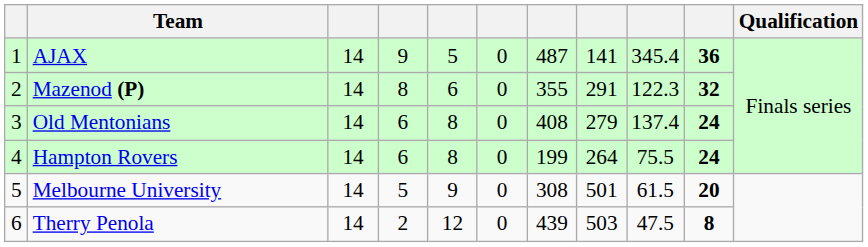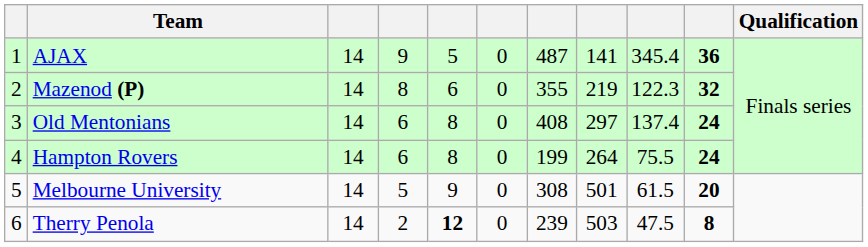Mazenod (P) | column 8: 291 -> 219
Old Mentonians | column 8: 279 -> 297
Therry Penola | column 5: normal -> bold
Therry Penola | column 7: 439 -> 239
